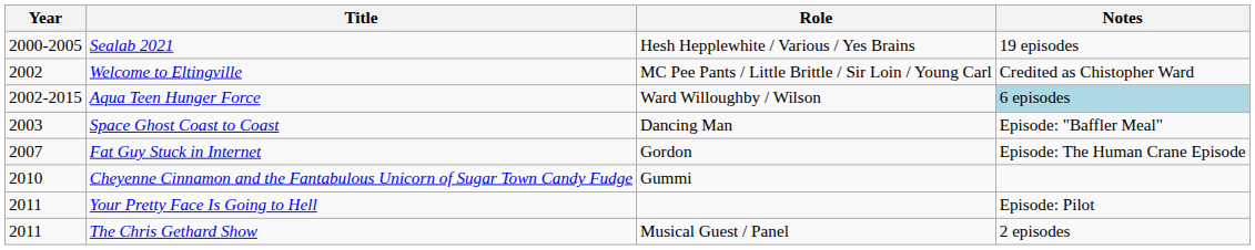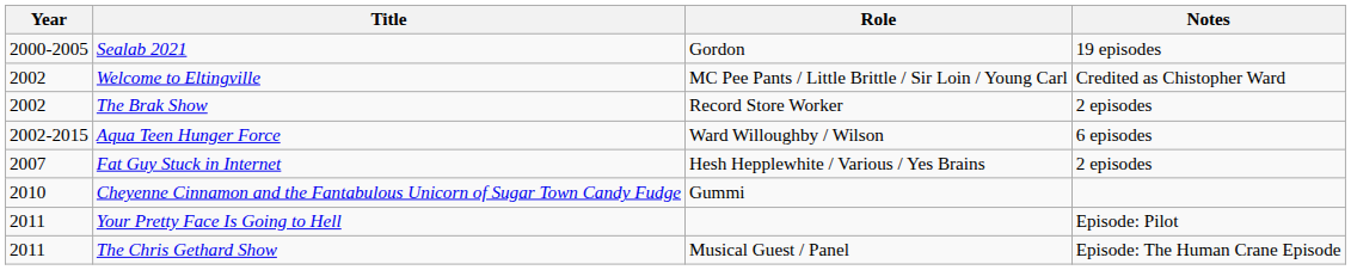Sealab 2021 | Role: Hesh Hepplewhite / Various / Yes Brains -> Gordon
+ row: 2002 | The Brak Show | Record Store Worker | 2 episodes
Aqua Teen Hunger Force | Notes: lightblue background -> no background
- row: 2003 | Space Ghost Coast to Coast | Dancing Man | Episode: "Baffler Meal"
Fat Guy Stuck in Internet | Role: Gordon -> Hesh Hepplewhite / Various / Yes Brains
Fat Guy Stuck in Internet | Notes: Episode: The Human Crane Episode -> 2 episodes
The Chris Gethard Show | Notes: 2 episodes -> Episode: The Human Crane Episode
